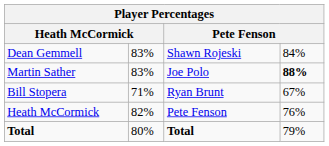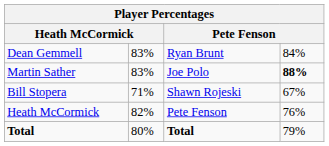Dean Gemmell | column 3: Shawn Rojeski -> Ryan Brunt
Bill Stopera | column 3: Ryan Brunt -> Shawn Rojeski
